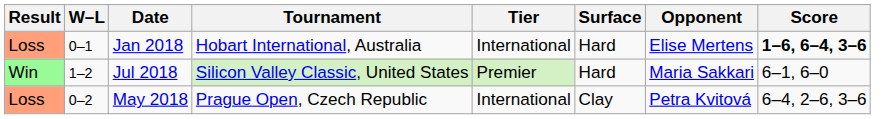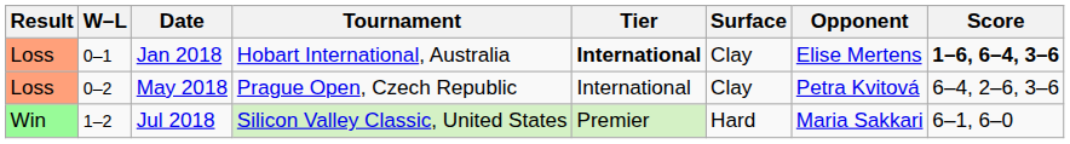Jan 2018 | Tier: normal -> bold
Jan 2018 | Surface: Hard -> Clay
rows swapped: May 2018 <-> Jul 2018
